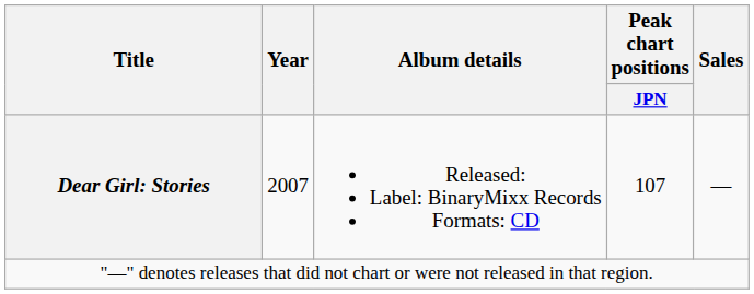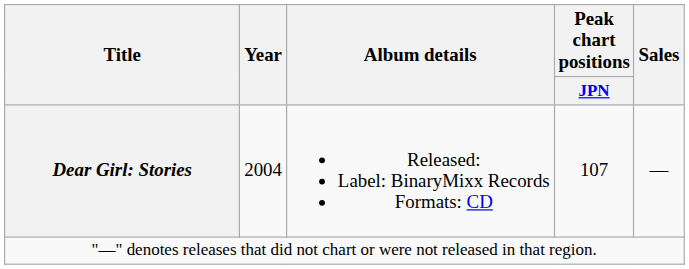Dear Girl: Stories | Year: 2007 -> 2004
